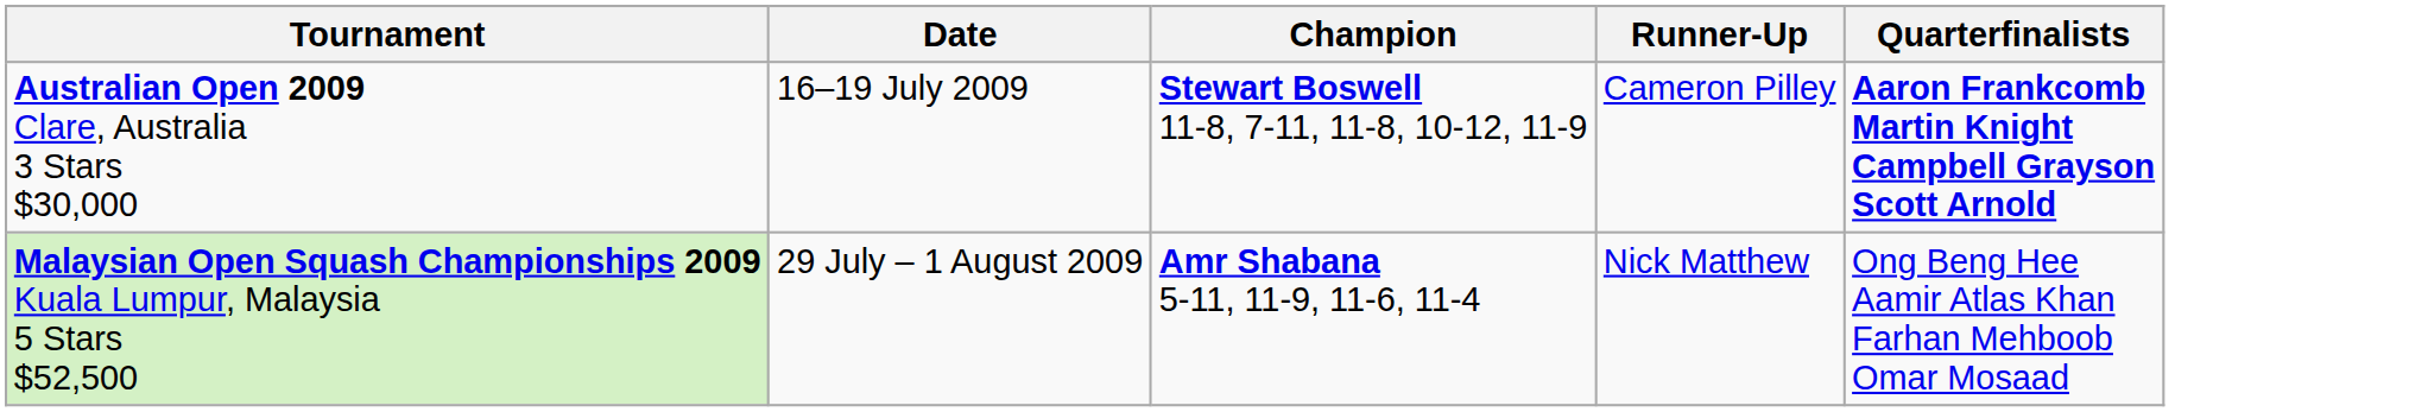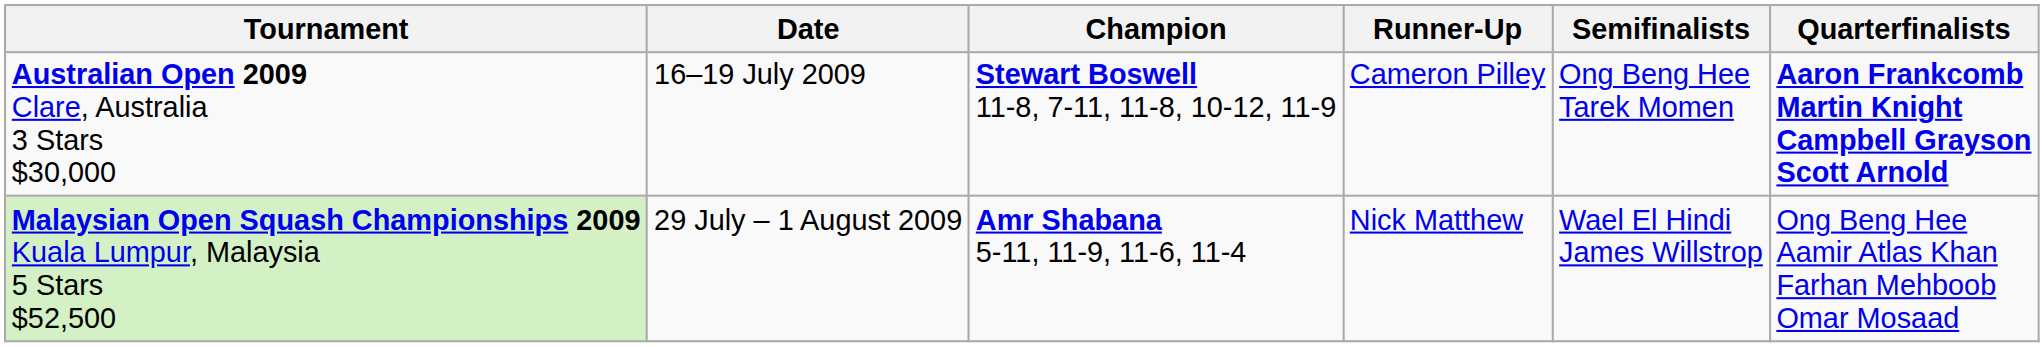+ column: Semifinalists | Ong Beng Hee Tarek Momen | Wael El Hindi James Willstrop
